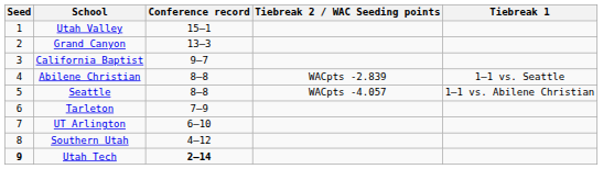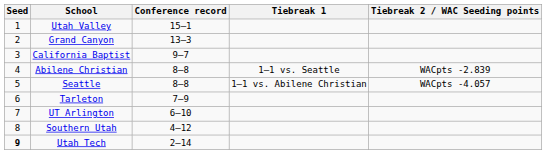columns swapped: Tiebreak 1 <-> Tiebreak 2 / WAC Seeding points
Utah Tech | Conference record: bold -> normal
